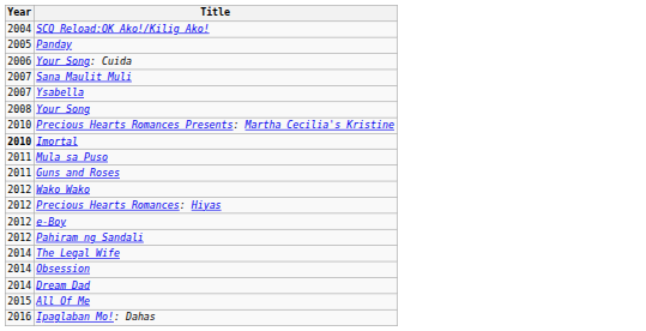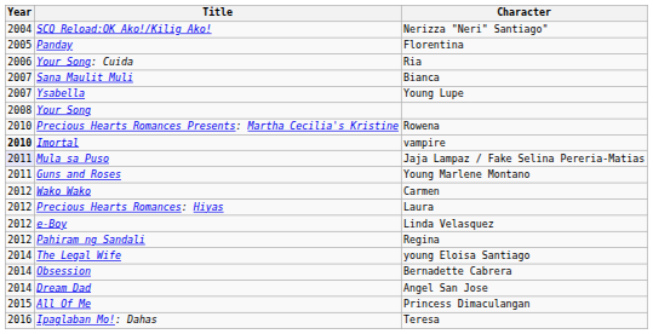+ column: Character | Nerizza "Neri" Santiago" | Florentina | Ria | Bianca | Young Lupe | Rowena | vampire | Jaja Lampaz / Fake Selina Pereria-Matias | Young Marlene Montano | Carmen | Laura | Linda Velasquez | Regina | young Eloisa Santiago | Bernadette Cabrera | Angel San Jose | Princess Dimaculangan | Teresa
Mula sa Puso | Year: no background -> lavender background
